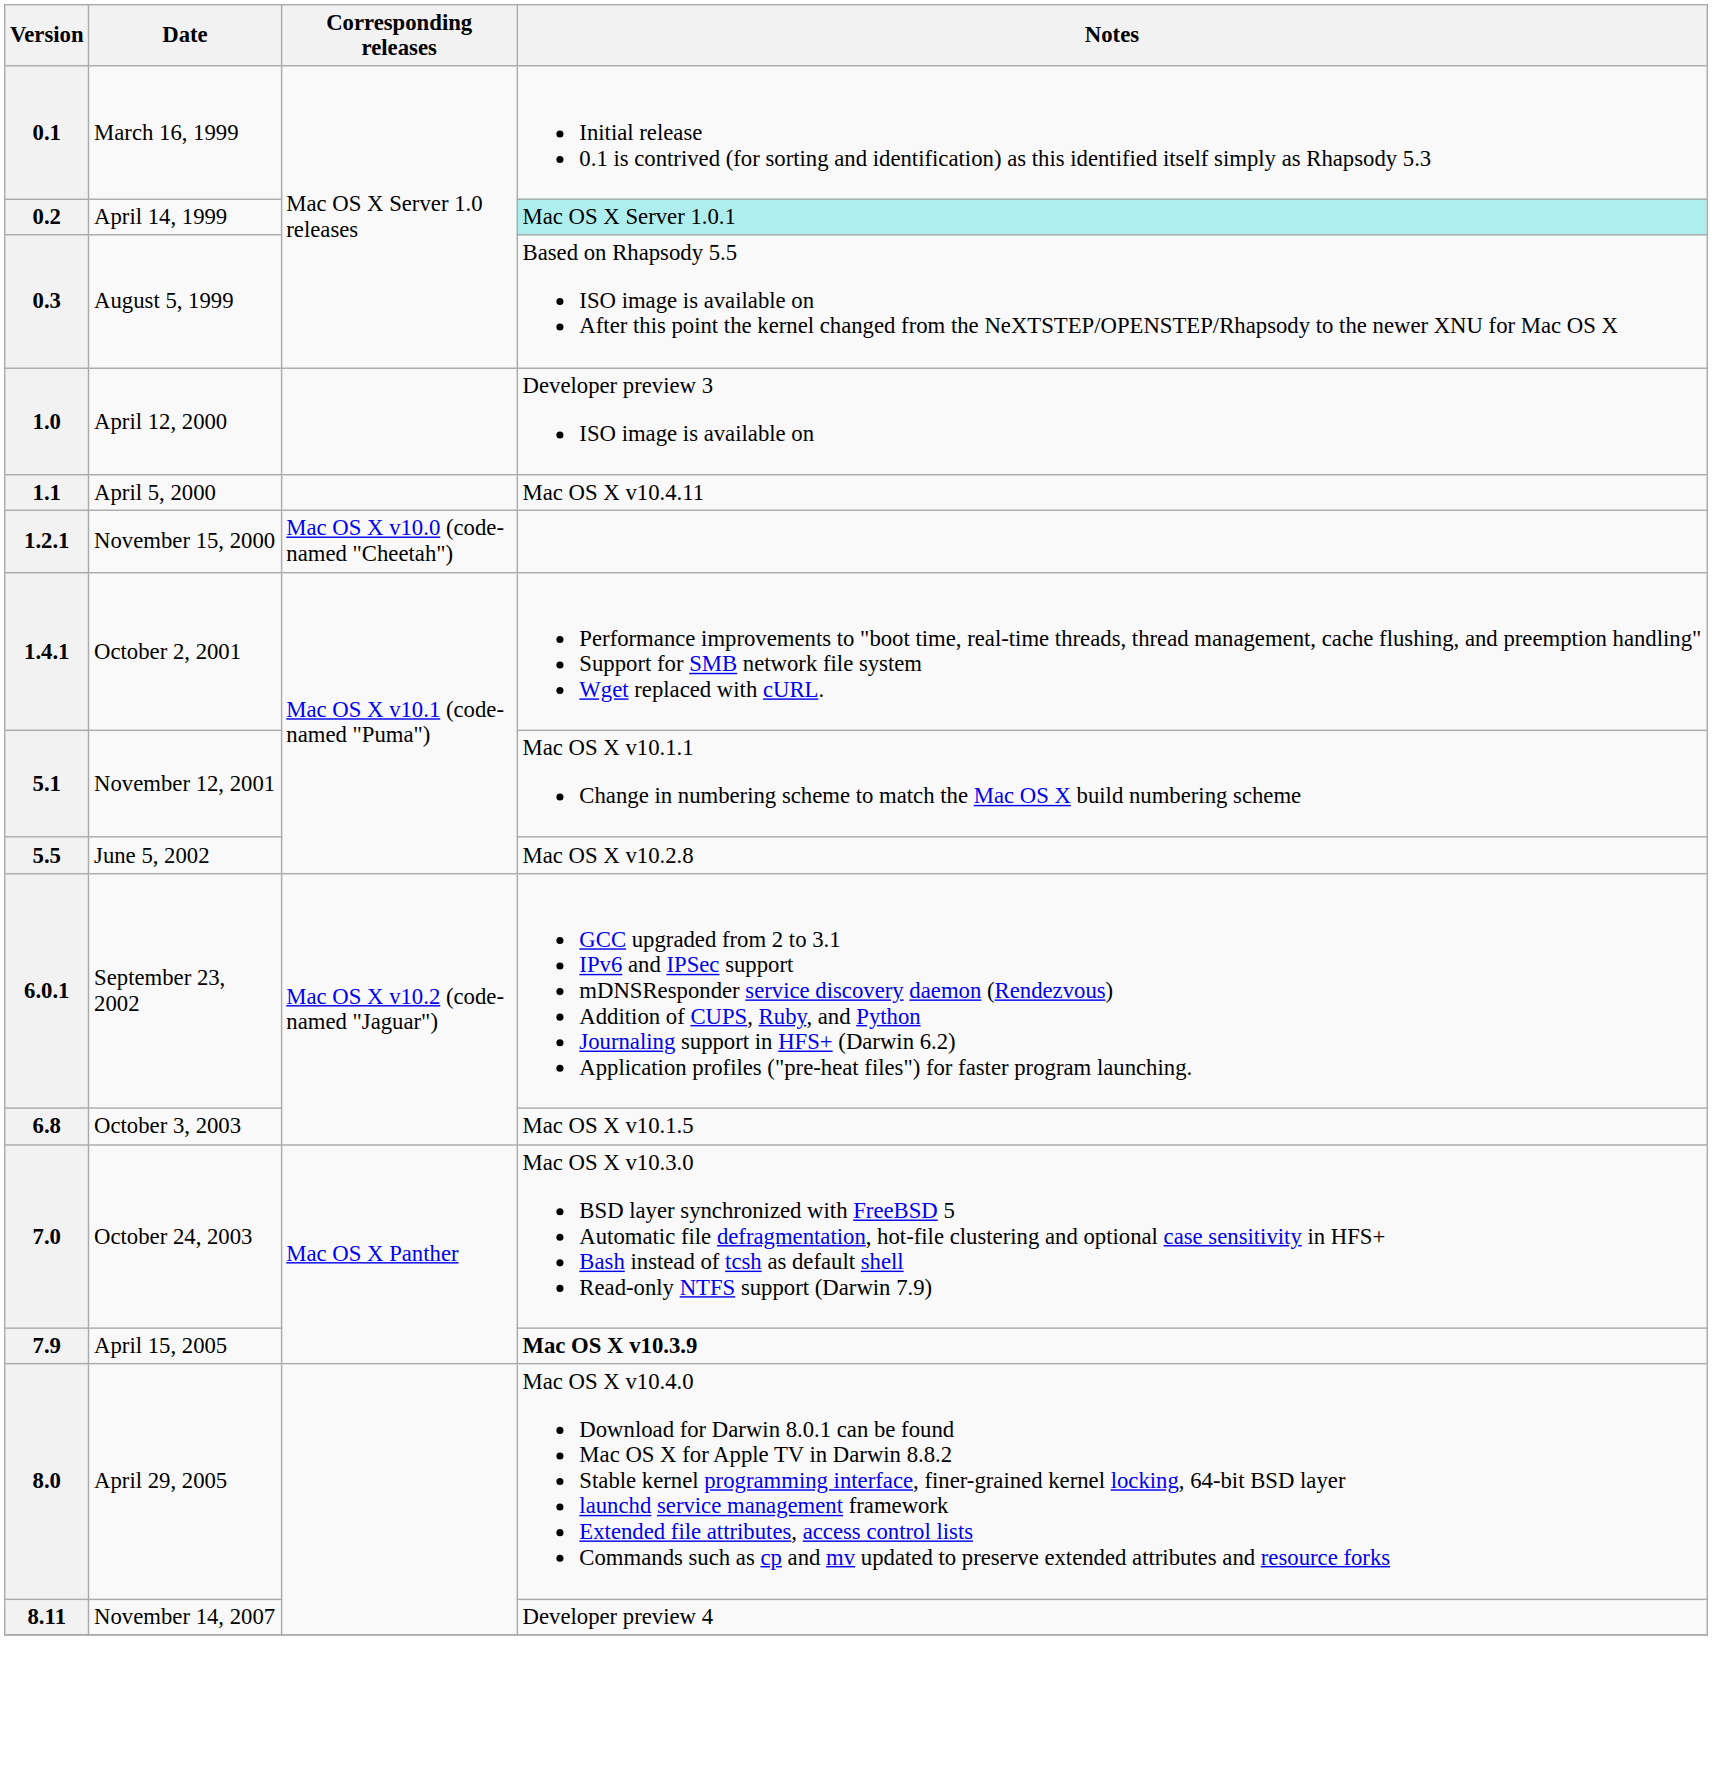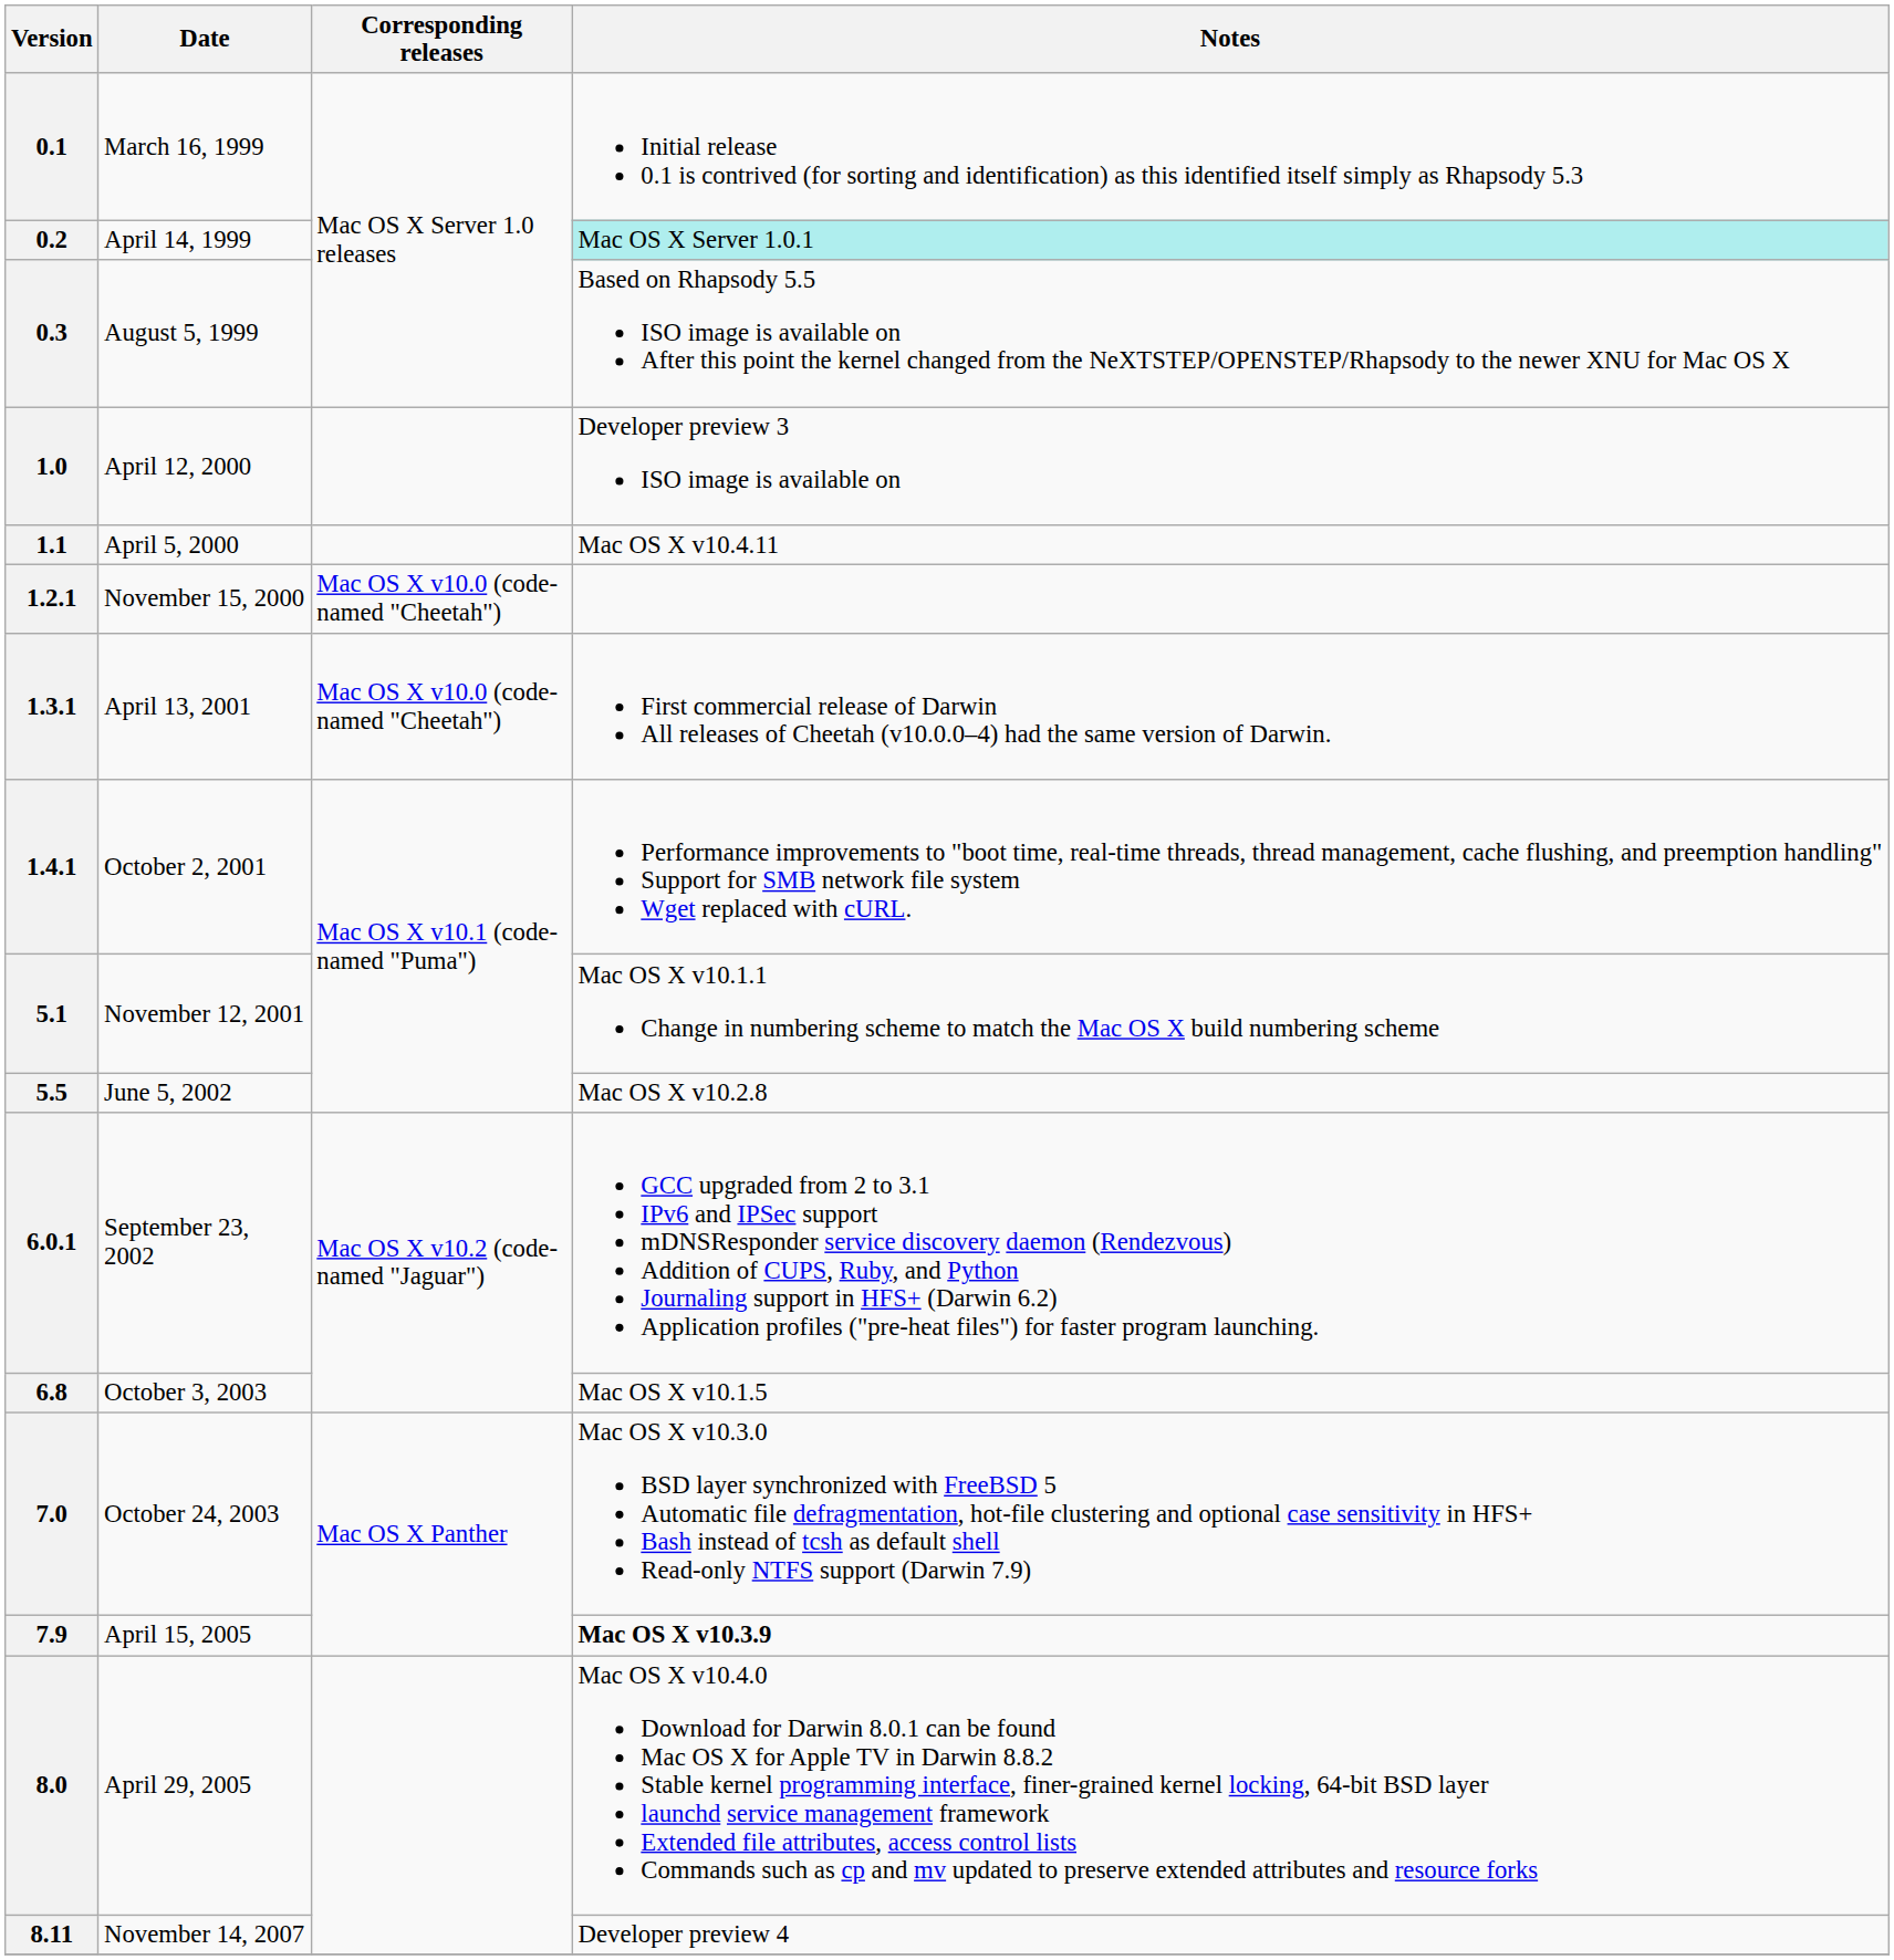+ row: 1.3.1 | April 13, 2001 | Mac OS X v10.0 (code-named "Cheetah") | First commercial release of Darwin All releases of Cheetah (v10.0.0–4) had the same version of Darwin.
